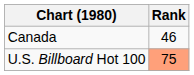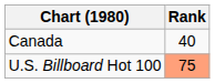Canada | Rank: 46 -> 40
